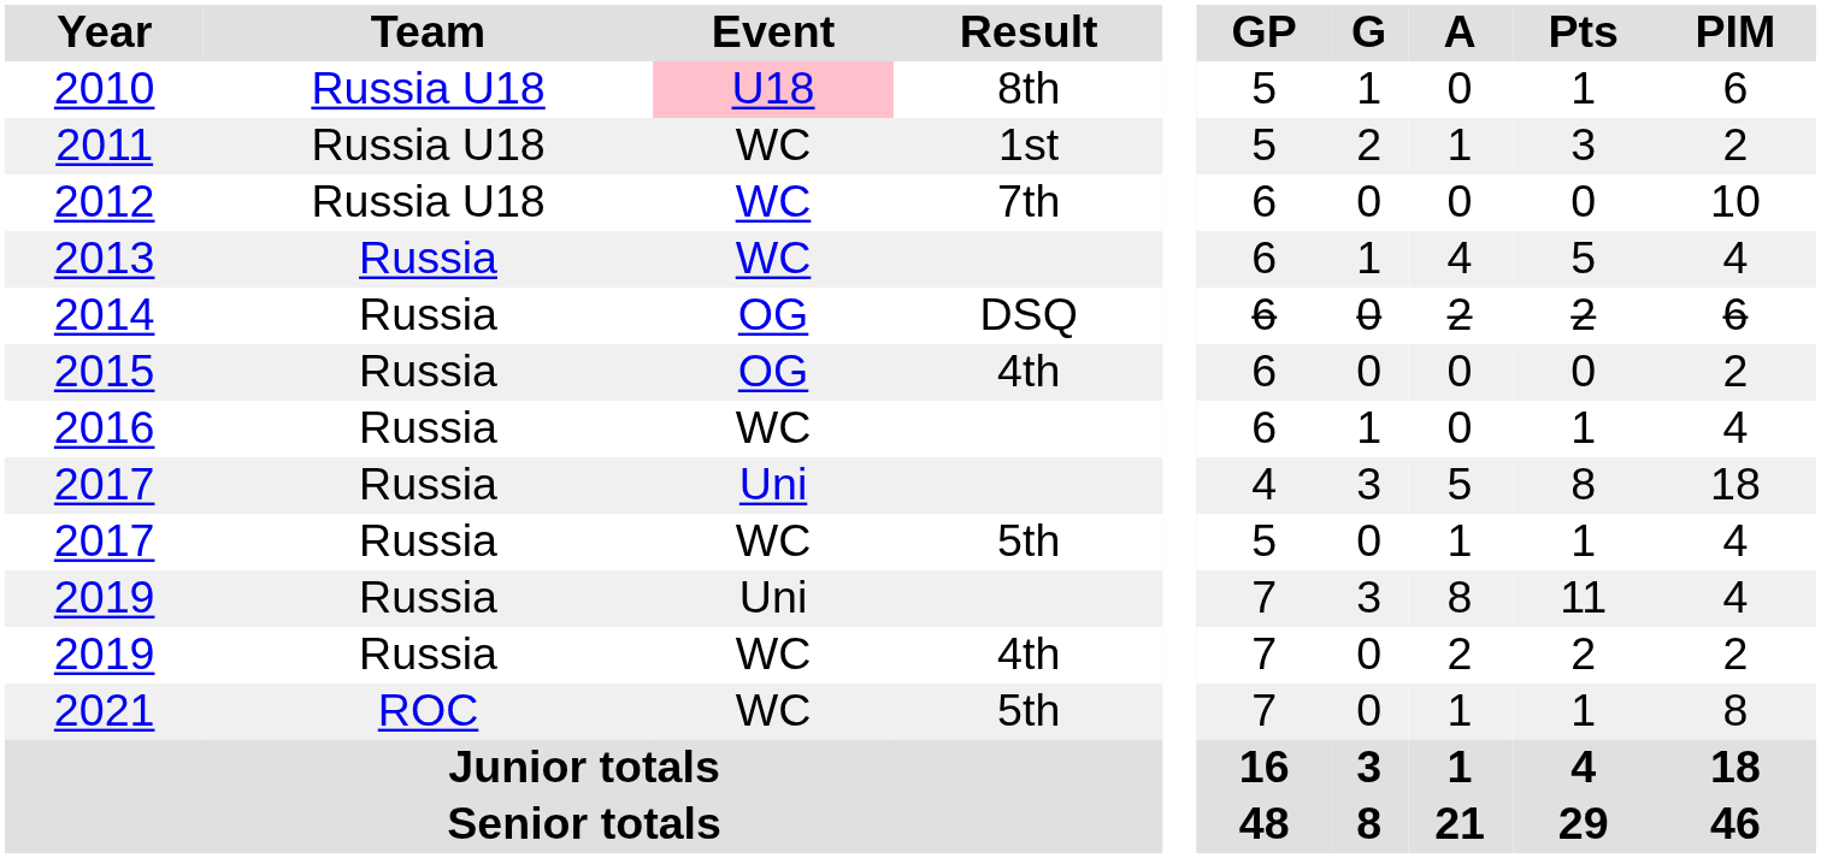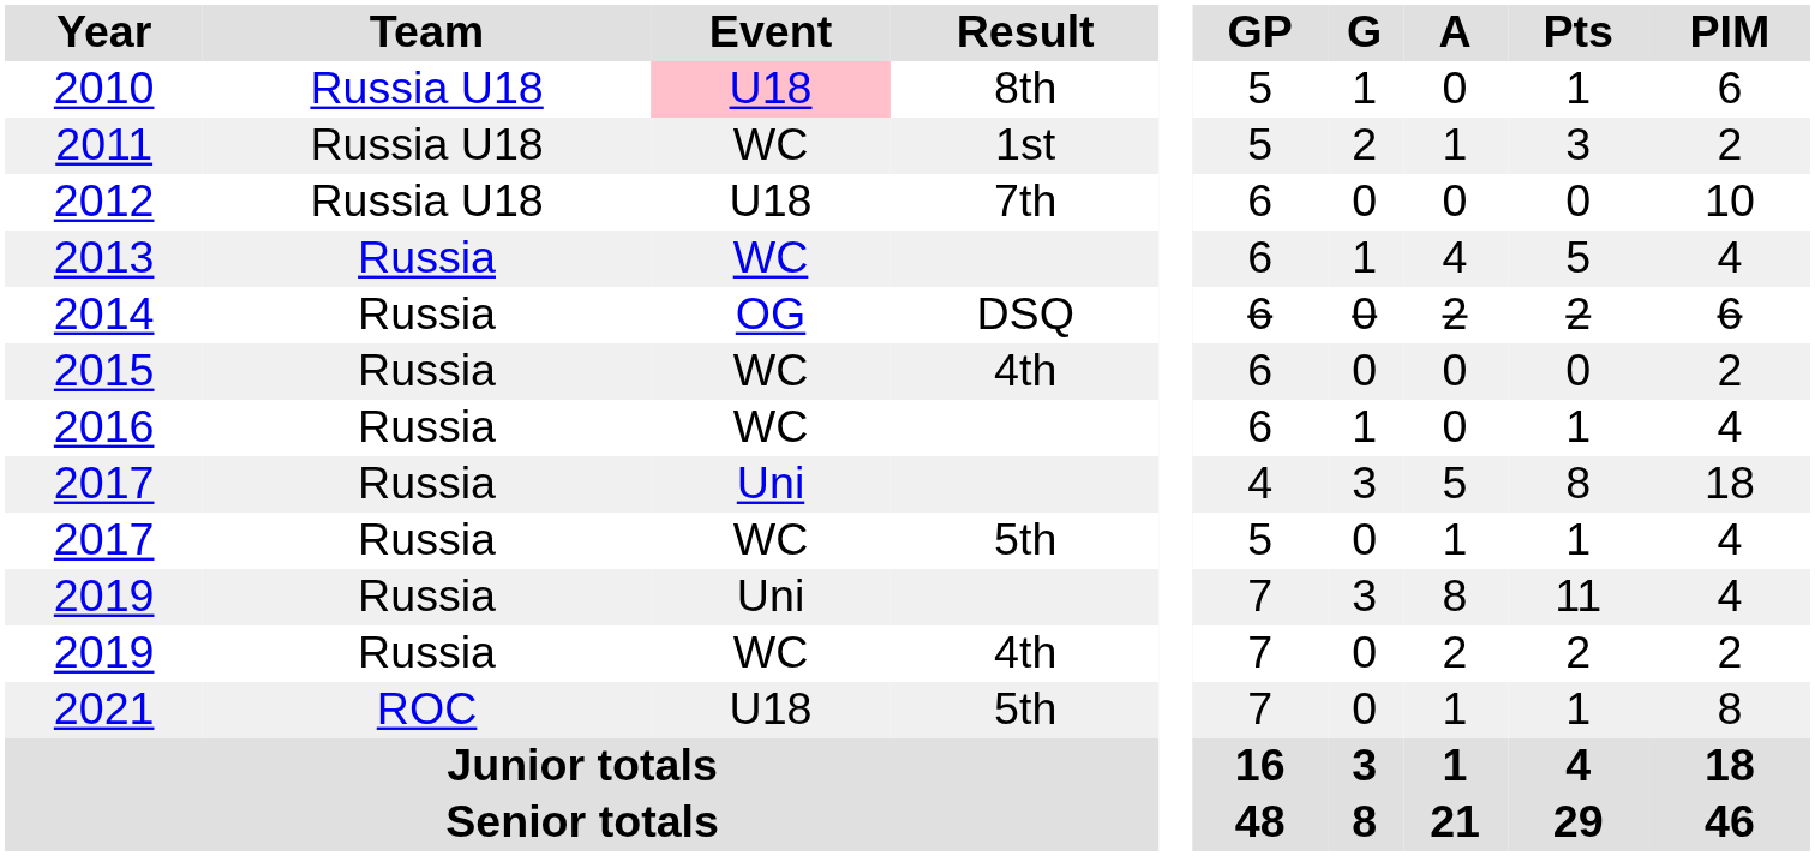2012 | Event: WC -> U18
2015 | Event: OG -> WC
2021 | Event: WC -> U18
